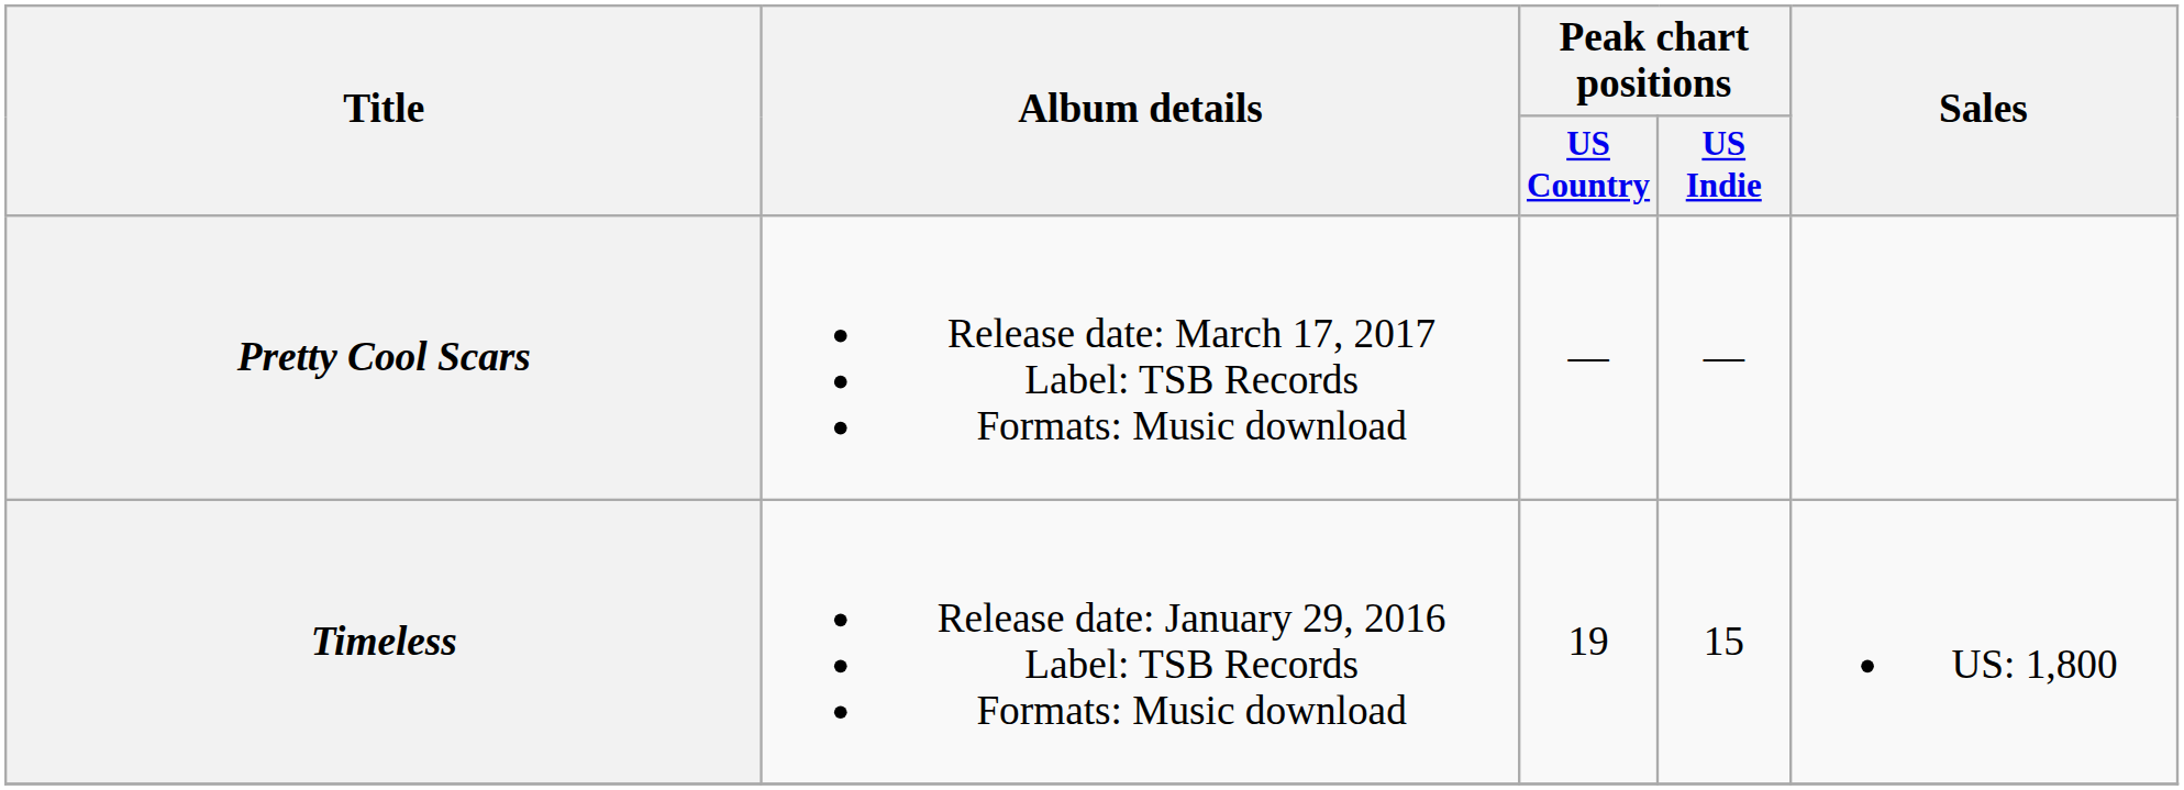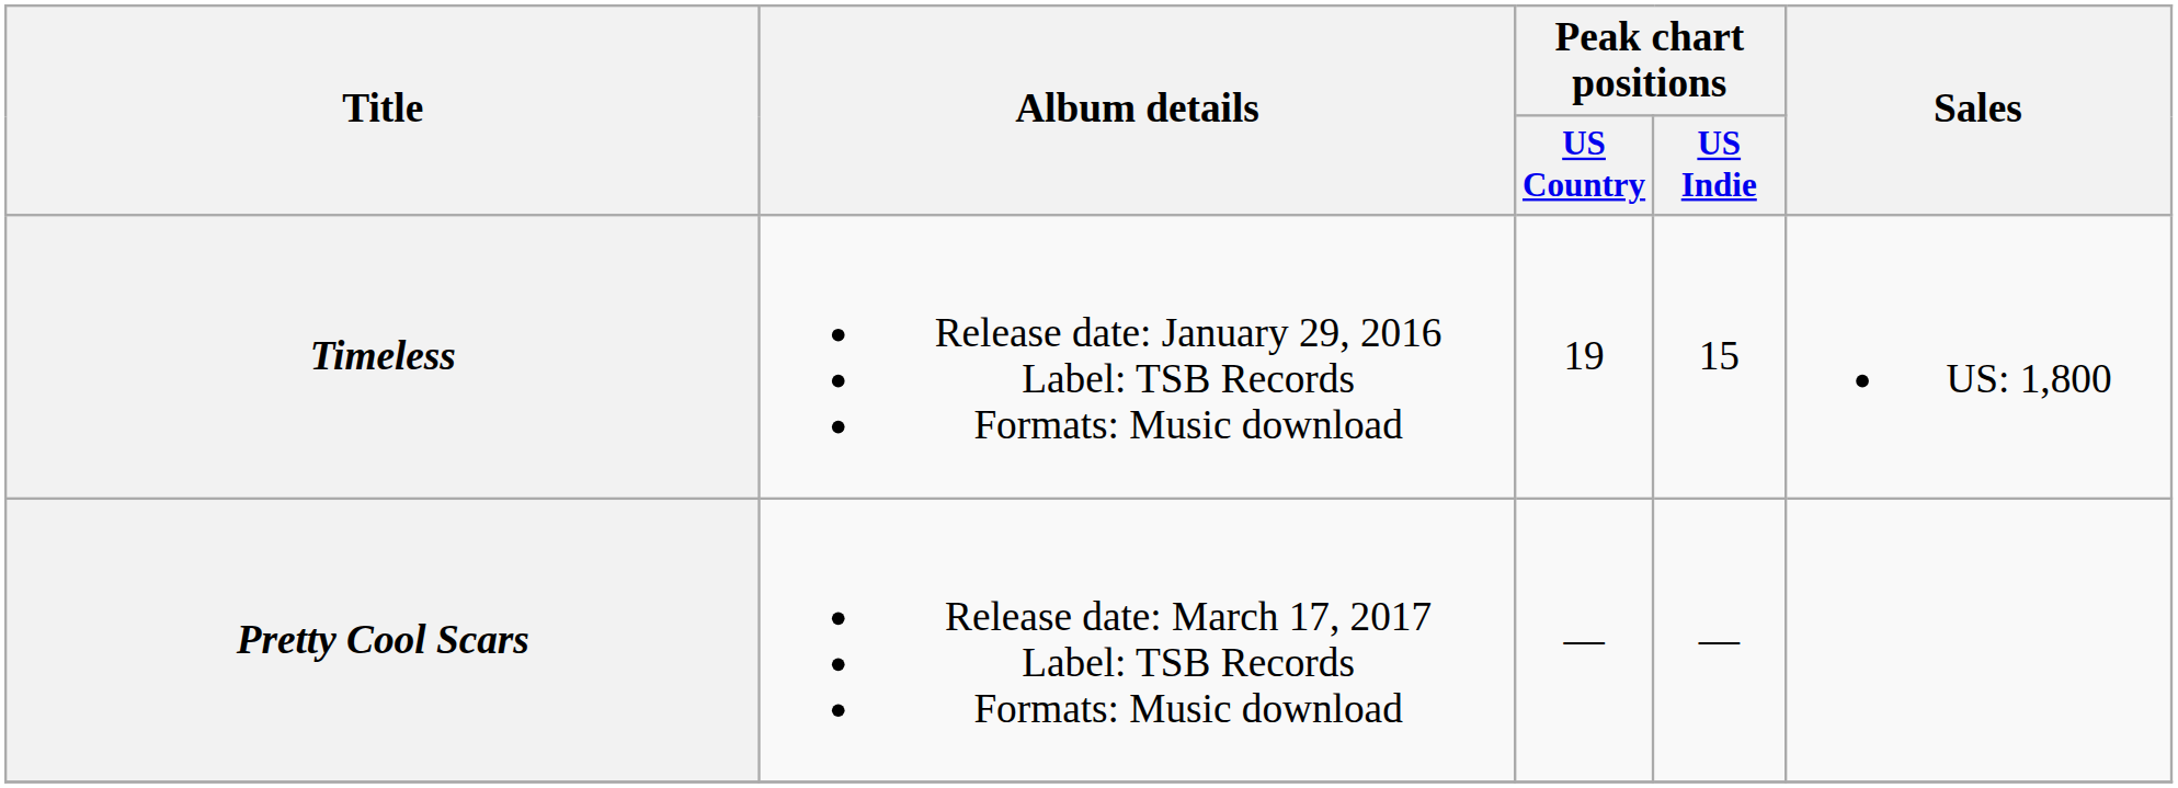rows swapped: Timeless <-> Pretty Cool Scars
